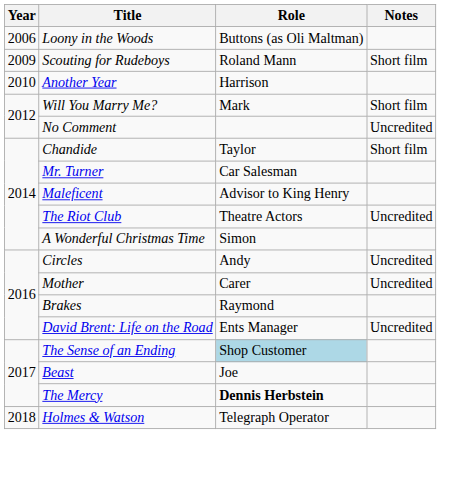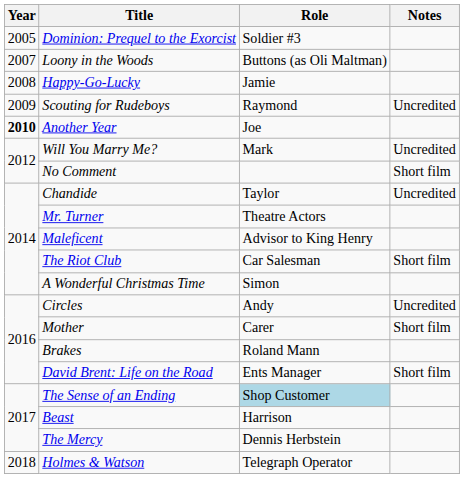+ row: 2005 | Dominion: Prequel to the Exorcist | Soldier #3
Loony in the Woods | Year: 2006 -> 2007
+ row: 2008 | Happy-Go-Lucky | Jamie
Scouting for Rudeboys | Role: Roland Mann -> Raymond
Scouting for Rudeboys | Notes: Short film -> Uncredited
Another Year | Year: normal -> bold
Another Year | Role: Harrison -> Joe
Will You Marry Me? | Notes: Short film -> Uncredited
No Comment | Notes: Uncredited -> Short film
Chandide | Notes: Short film -> Uncredited
Mr. Turner | Role: Car Salesman -> Theatre Actors
The Riot Club | Role: Theatre Actors -> Car Salesman
The Riot Club | Notes: Uncredited -> Short film
Mother | Notes: Uncredited -> Short film
Brakes | Role: Raymond -> Roland Mann
David Brent: Life on the Road | Notes: Uncredited -> Short film
Beast | Role: Joe -> Harrison
The Mercy | Role: bold -> normal
